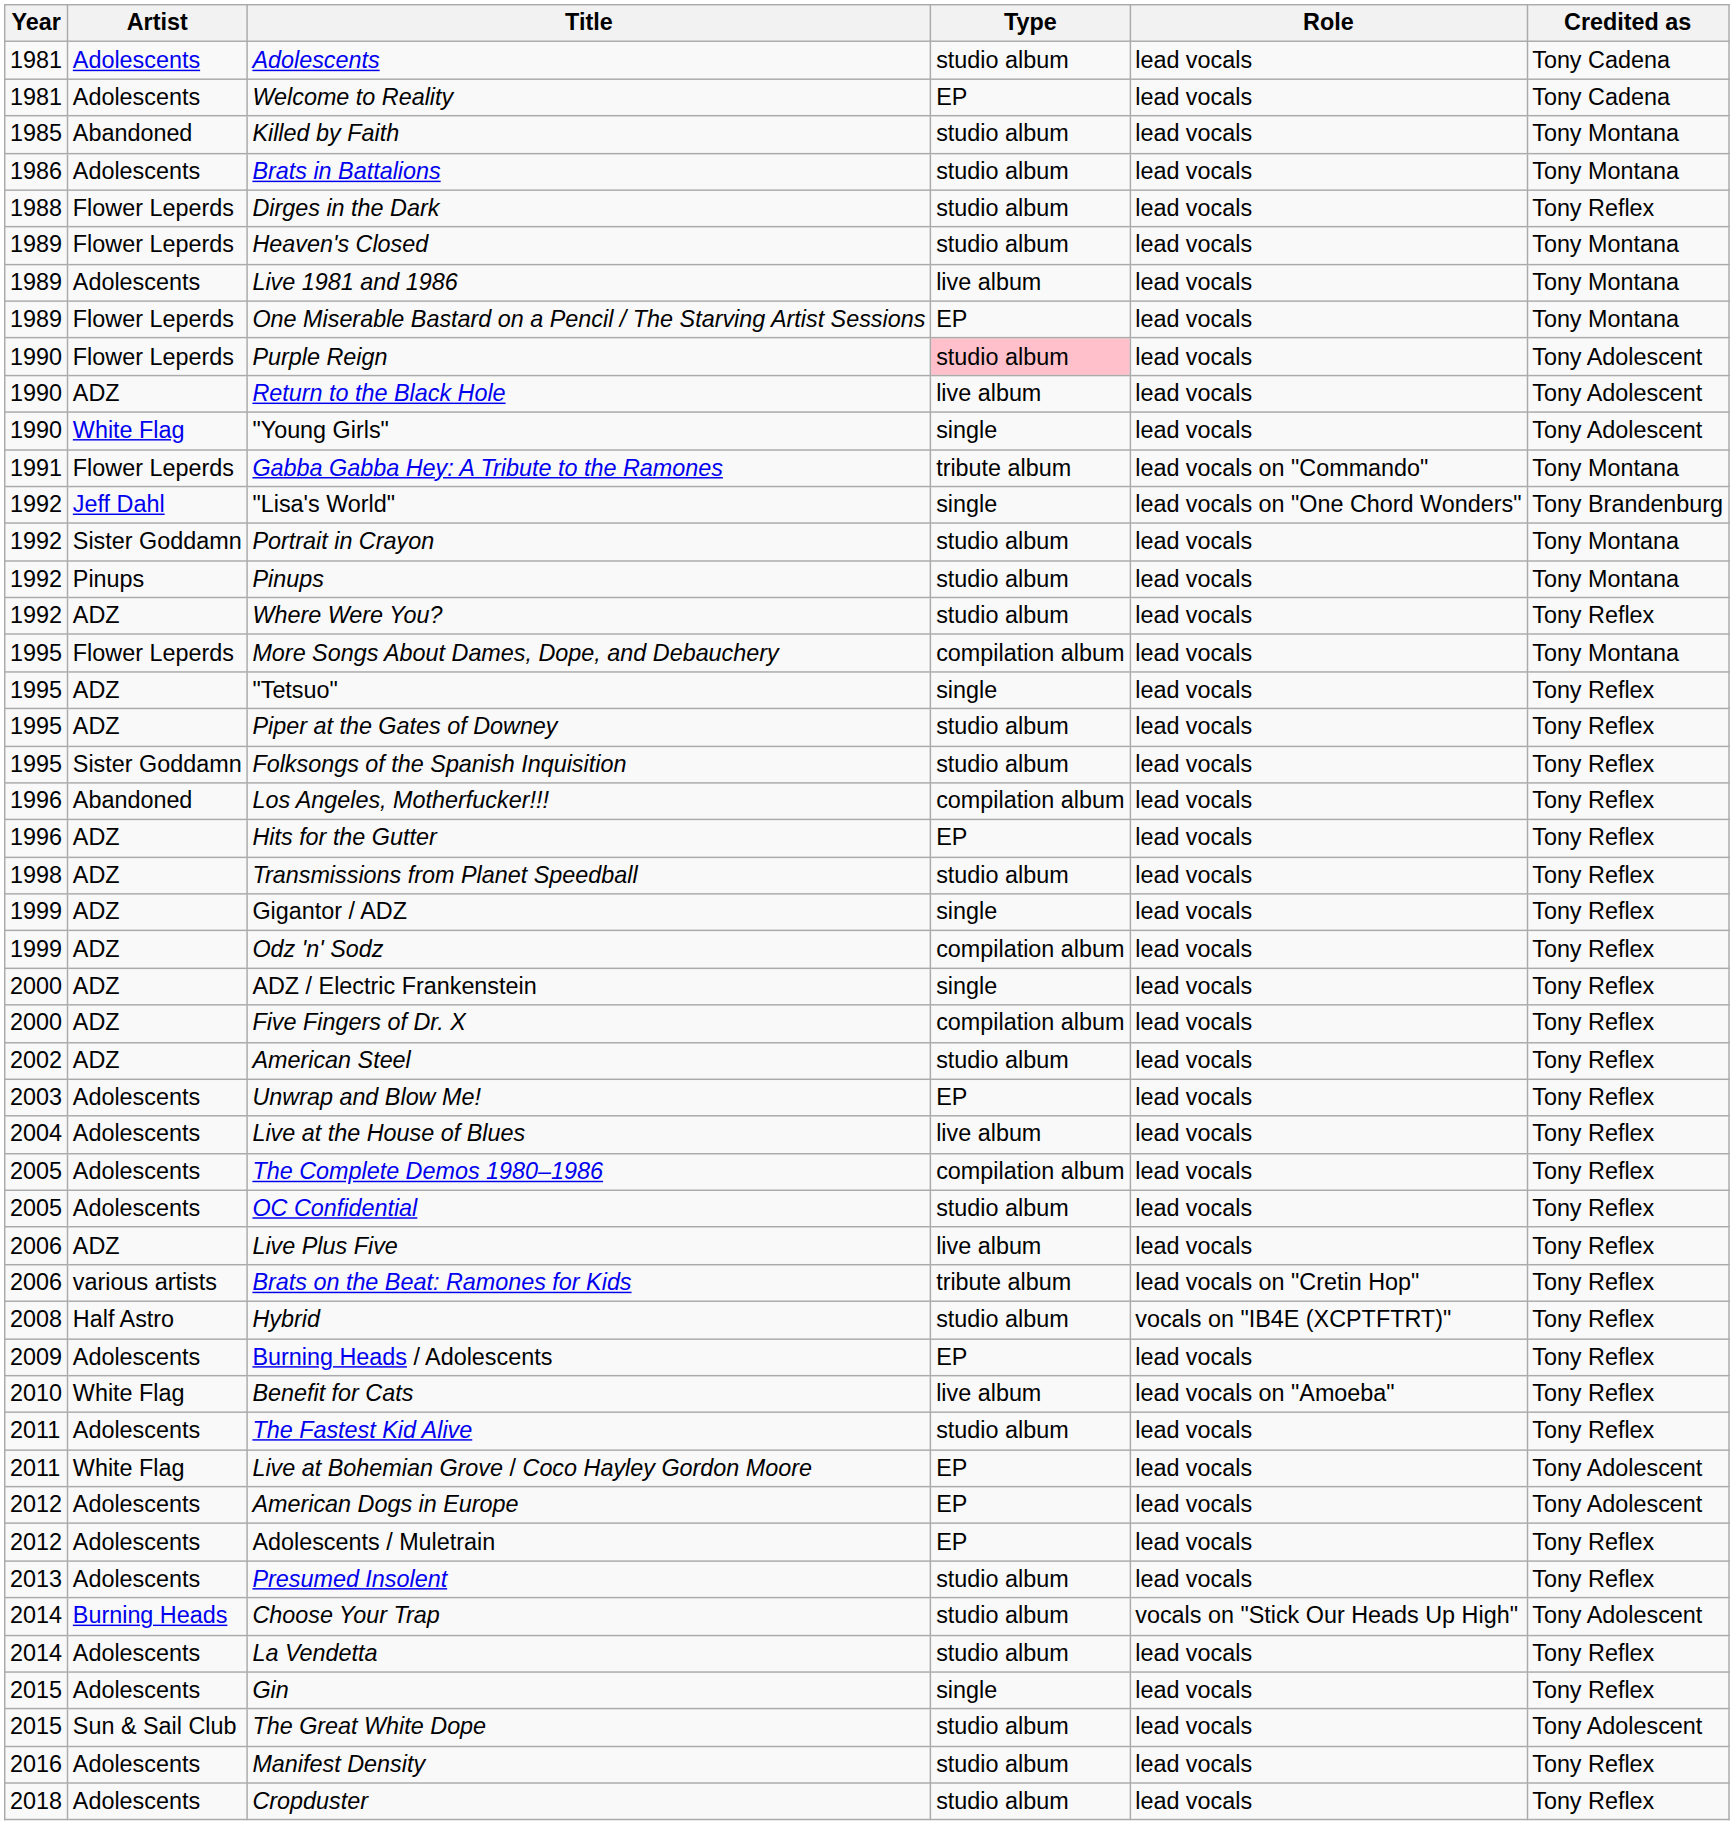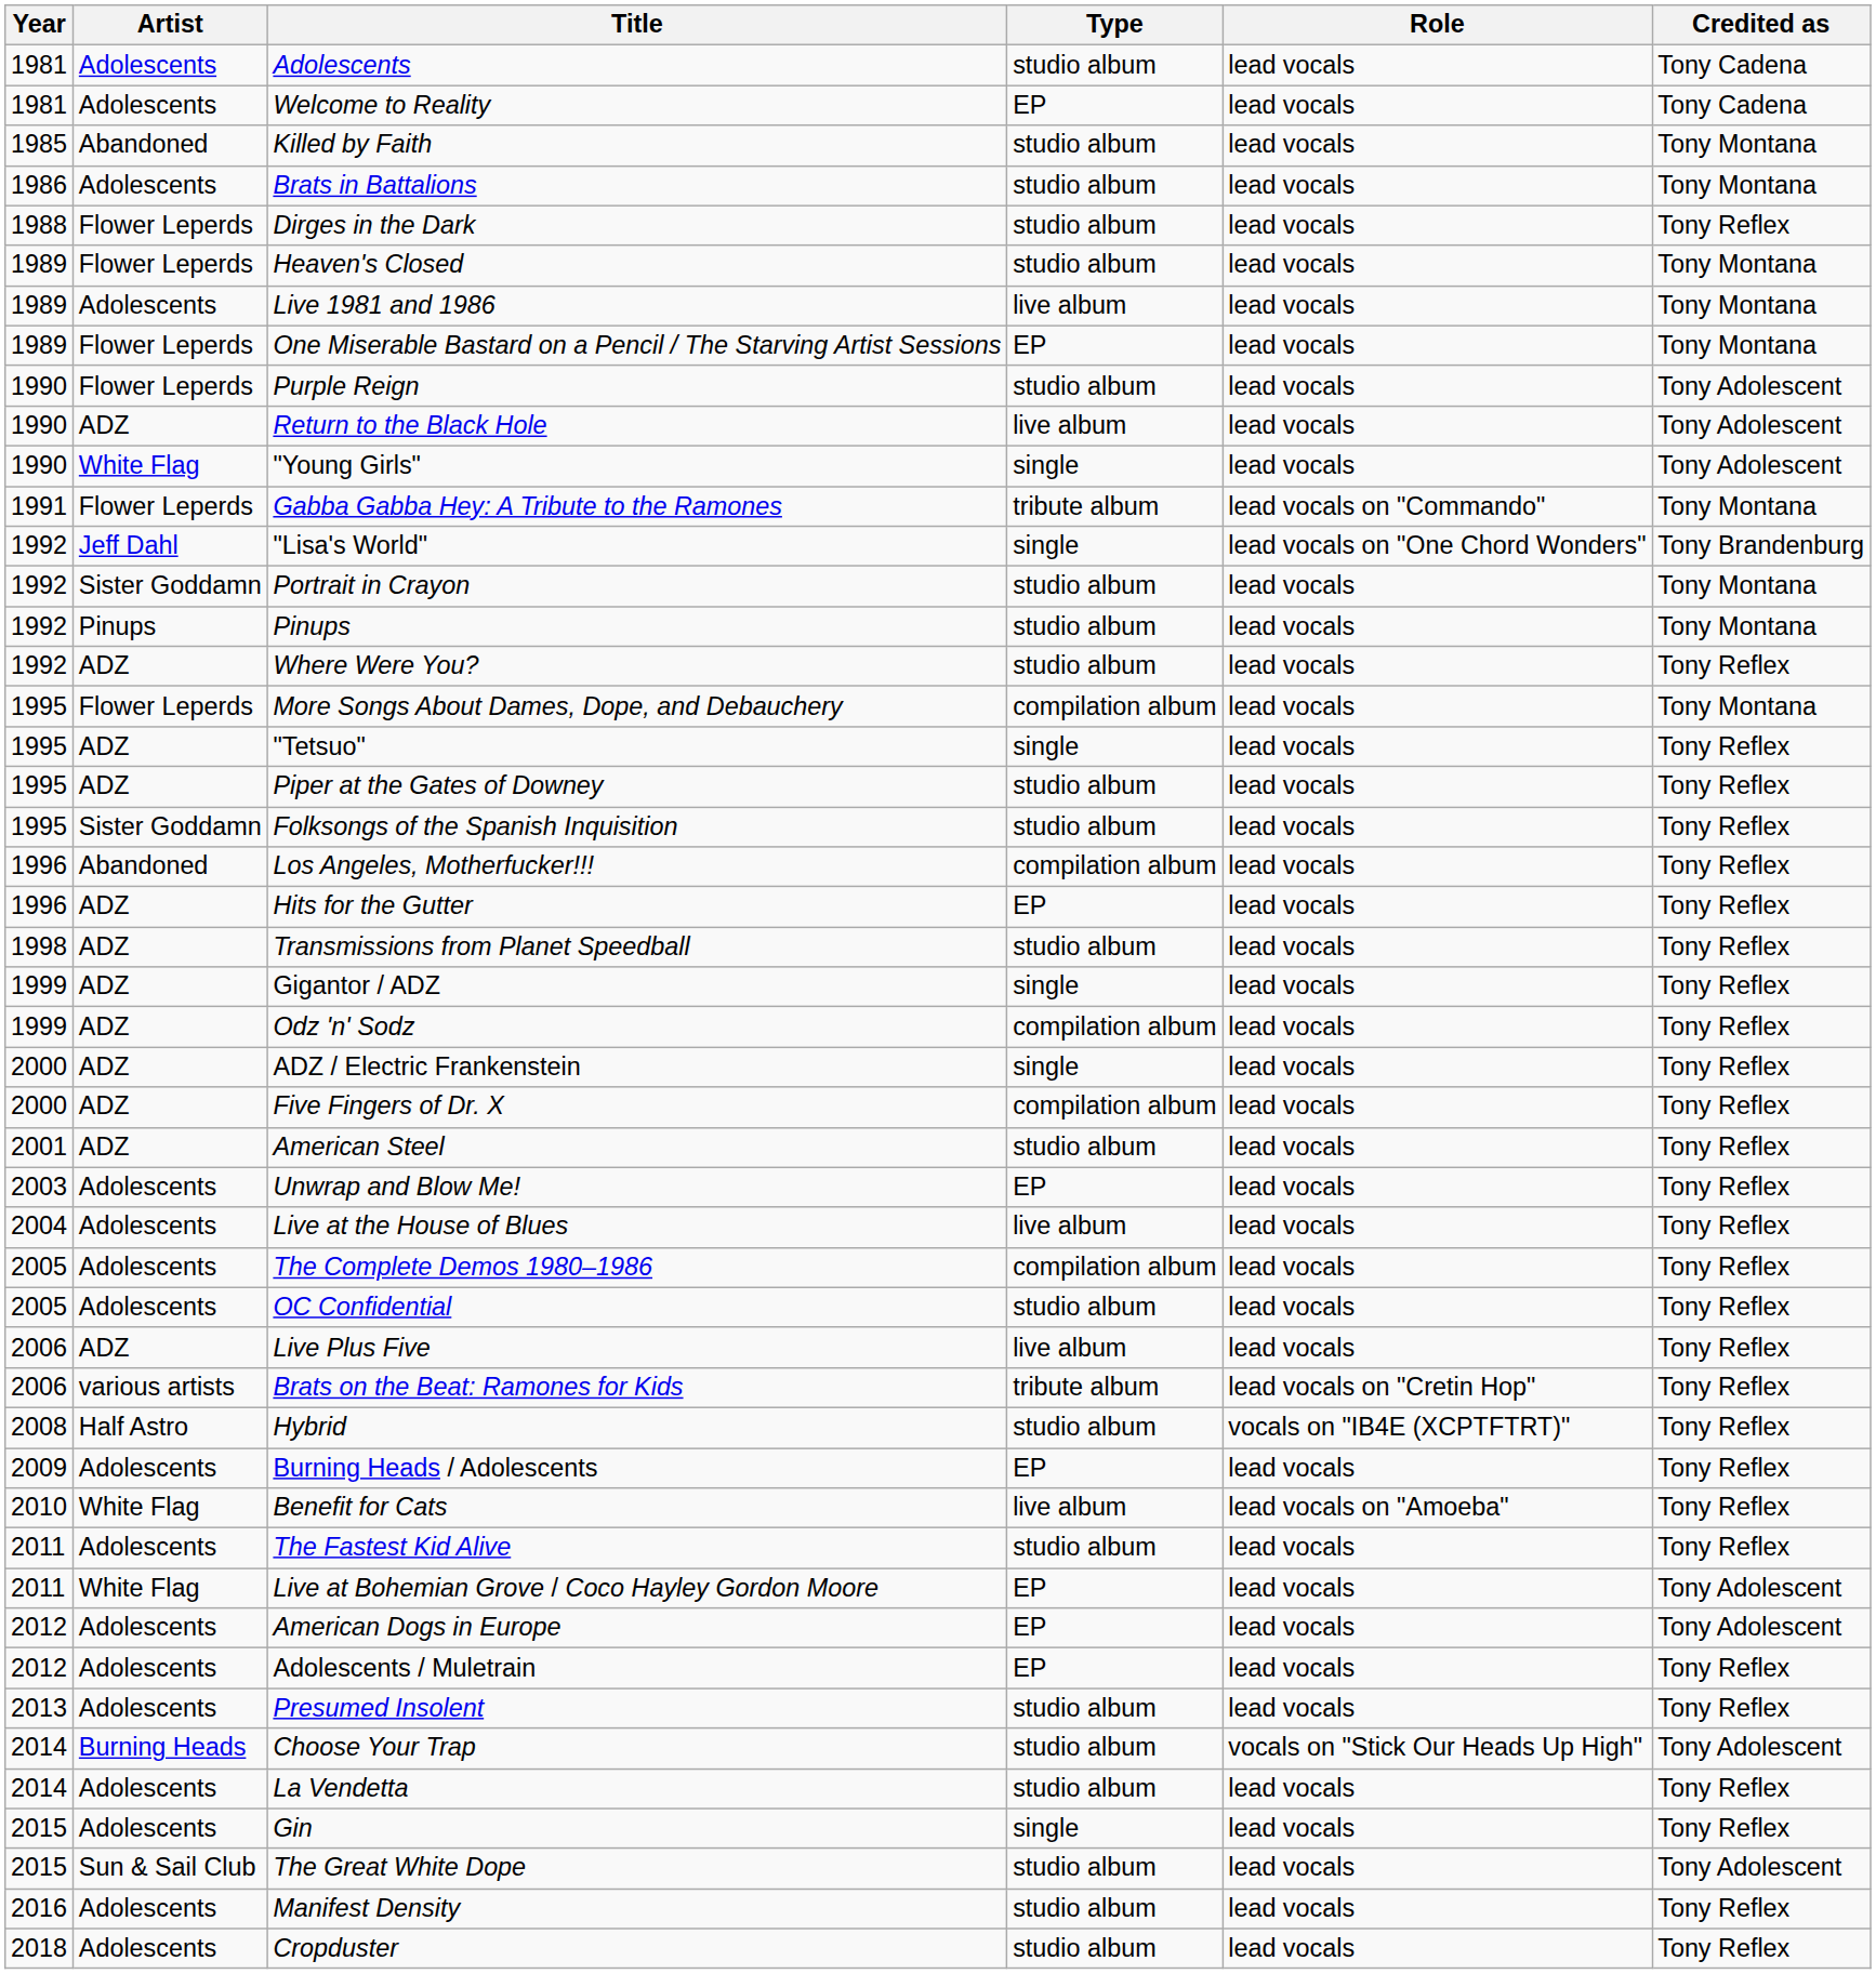Purple Reign | Type: pink background -> no background
American Steel | Year: 2002 -> 2001
